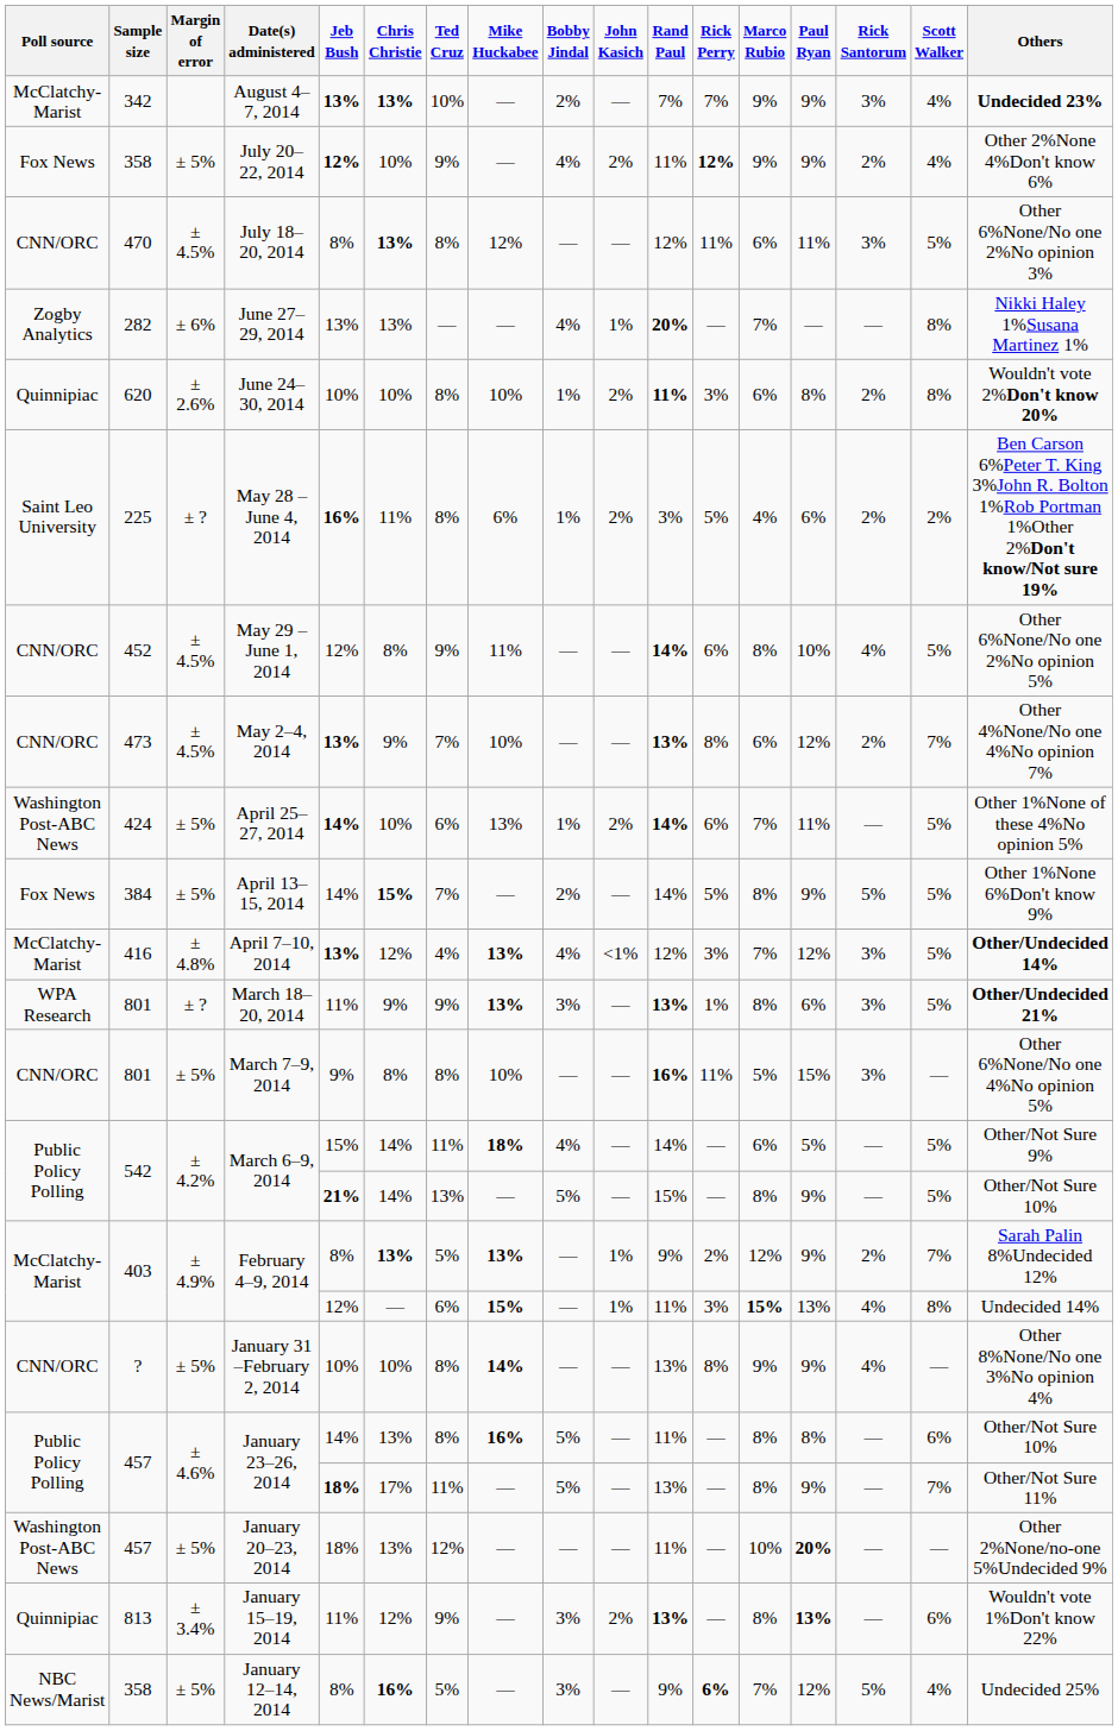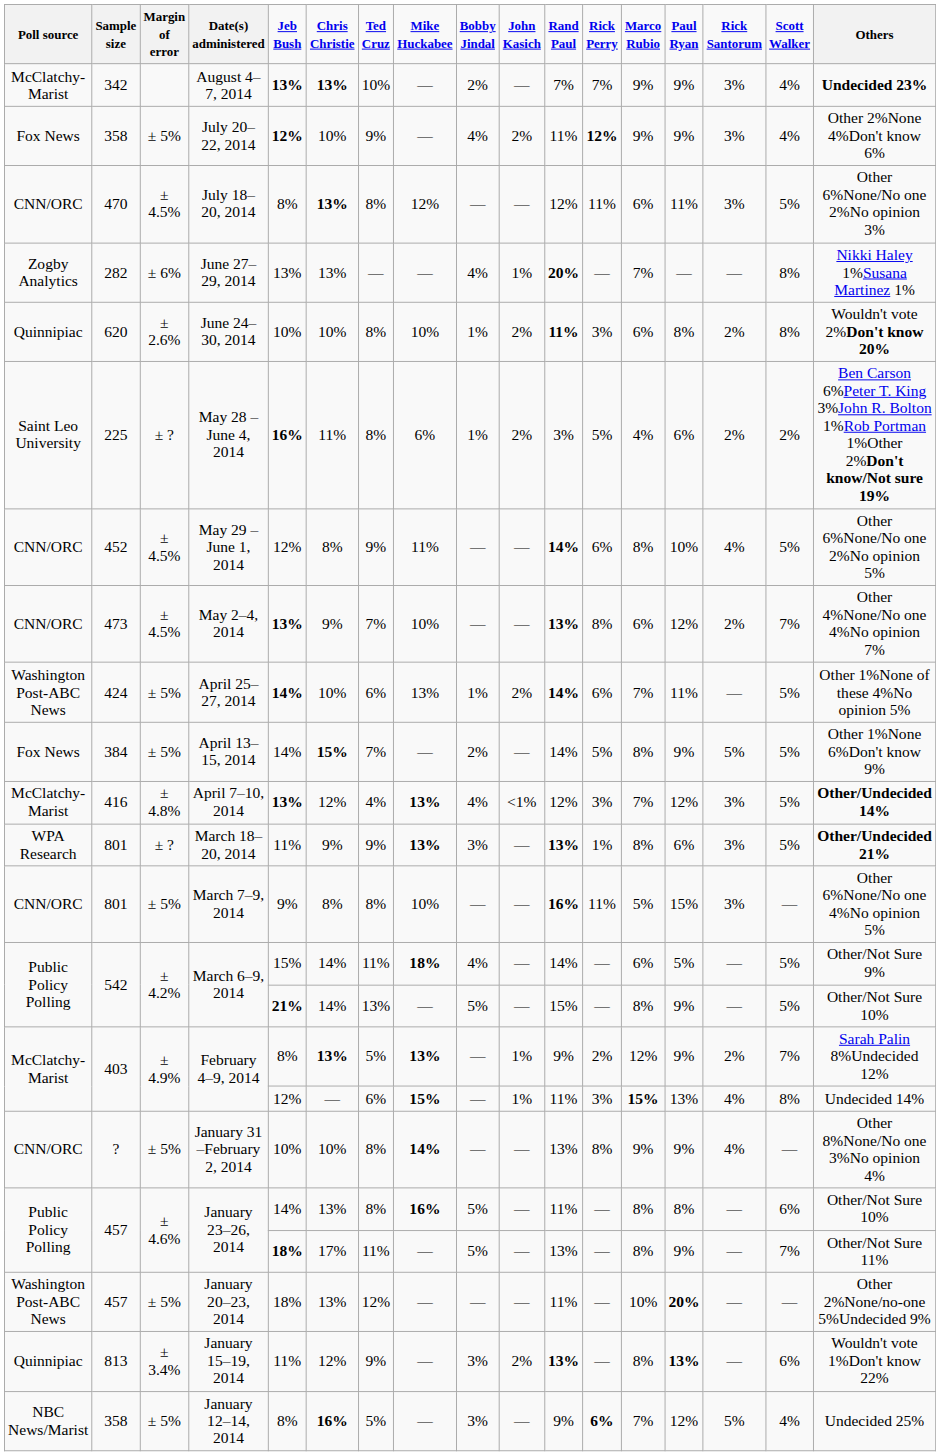July 20–22, 2014 | column 15: 2% -> 3%
